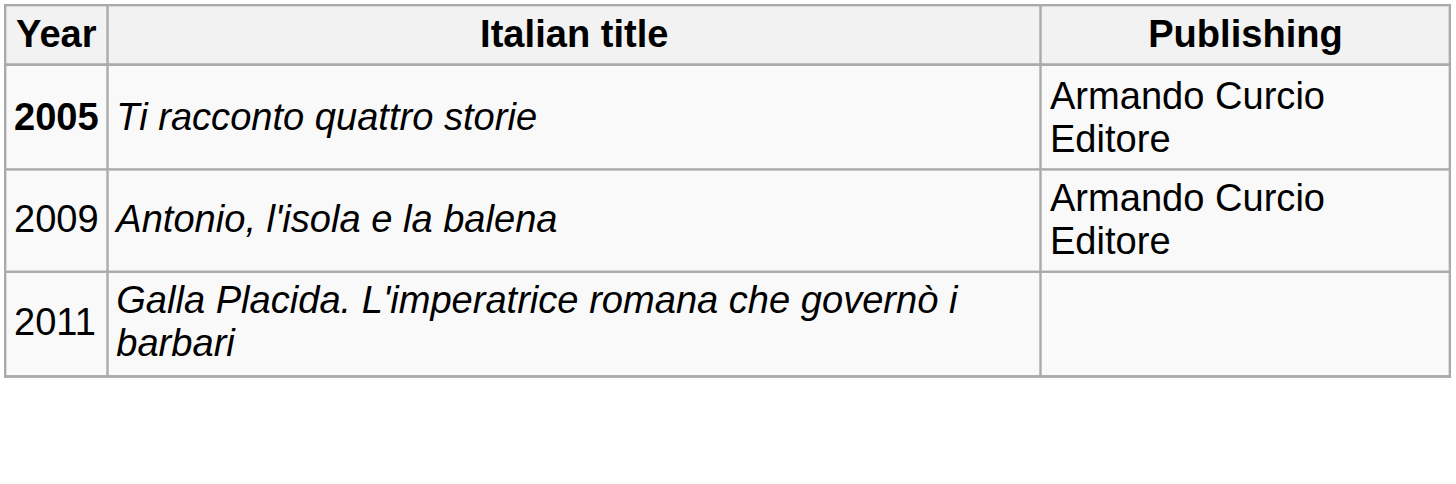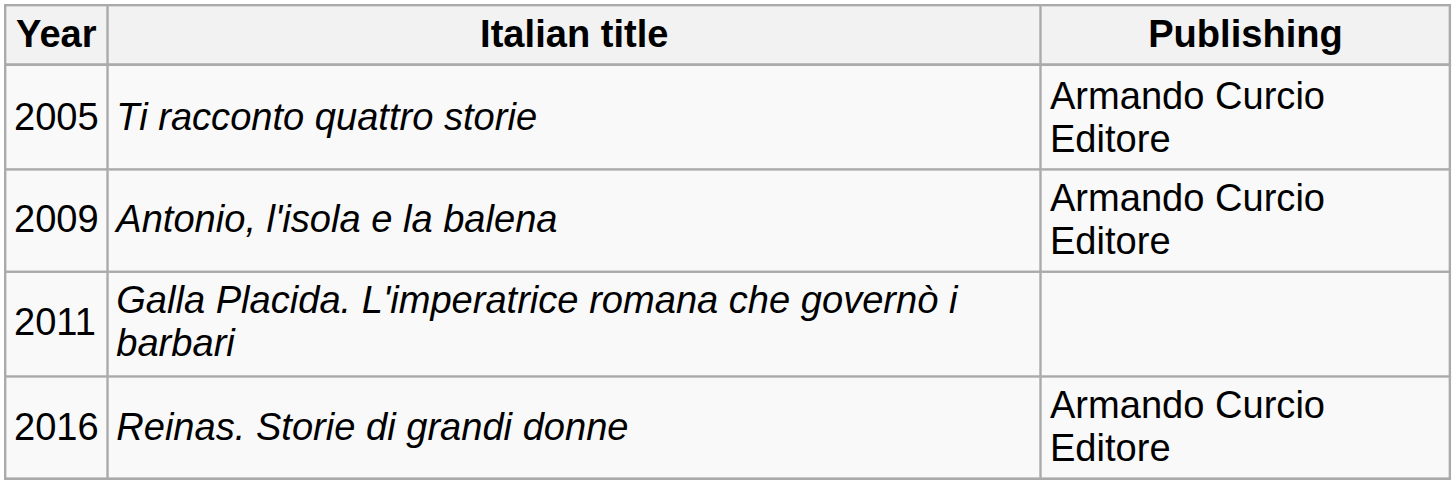Ti racconto quattro storie | Year: bold -> normal
+ row: 2016 | Reinas. Storie di grandi donne | Armando Curcio Editore
